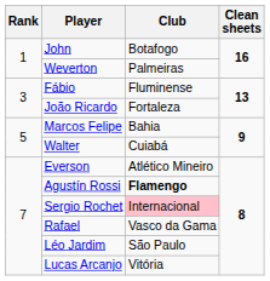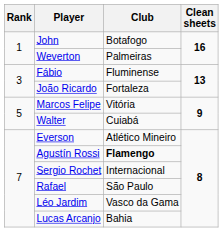Marcos Felipe | Club: Bahia -> Vitória
Sergio Rochet | Club: pink background -> no background
Rafael | Club: Vasco da Gama -> São Paulo
Léo Jardim | Club: São Paulo -> Vasco da Gama
Lucas Arcanjo | Club: Vitória -> Bahia
